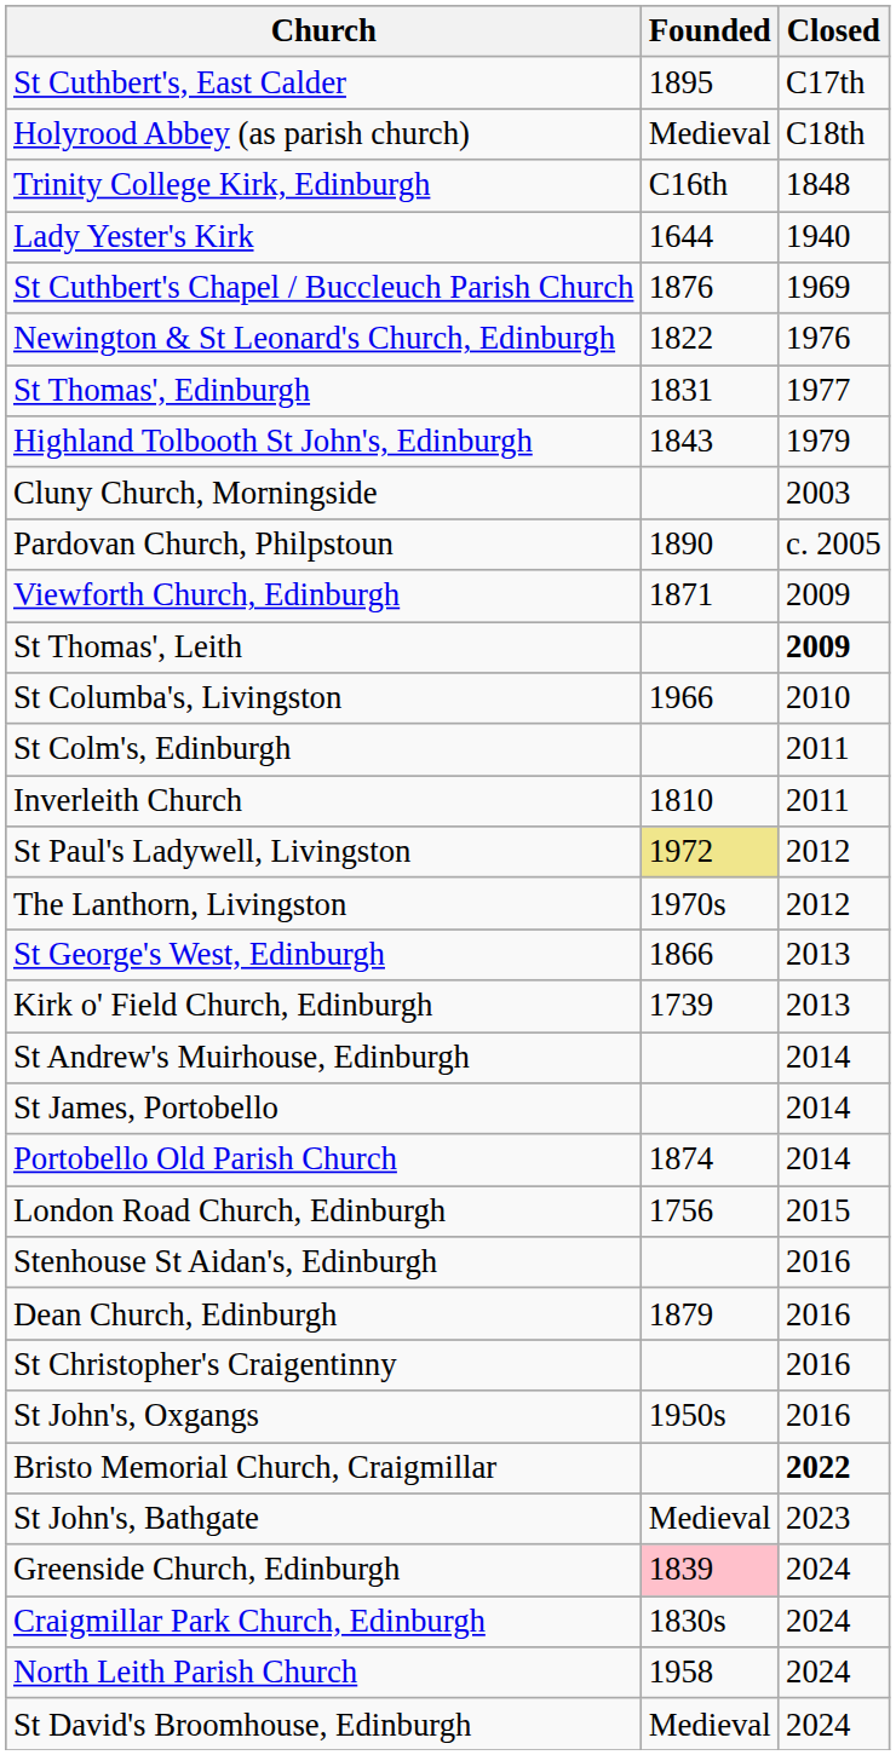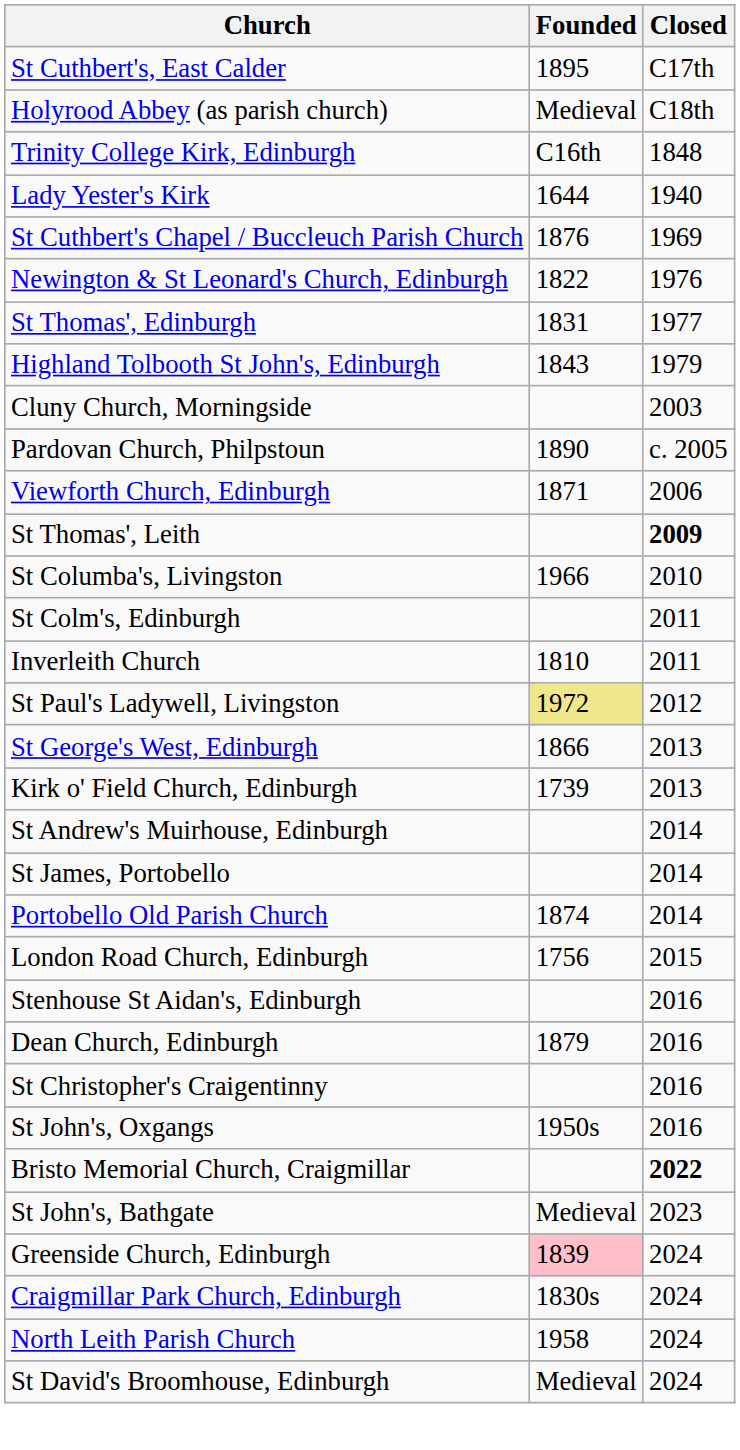Viewforth Church, Edinburgh | Closed: 2009 -> 2006
- row: The Lanthorn, Livingston | 1970s | 2012
